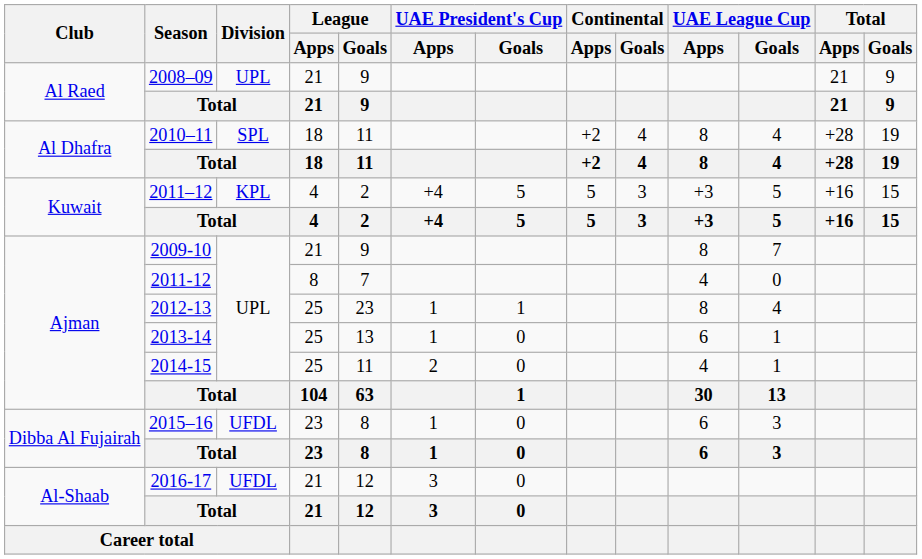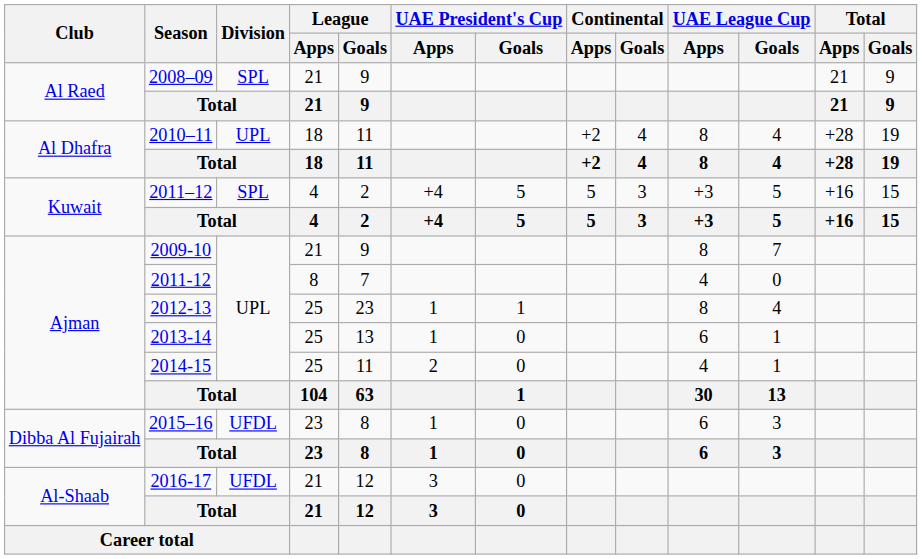2008–09 | Division: UPL -> SPL
2010–11 | Division: SPL -> UPL
2011–12 | Division: KPL -> SPL
